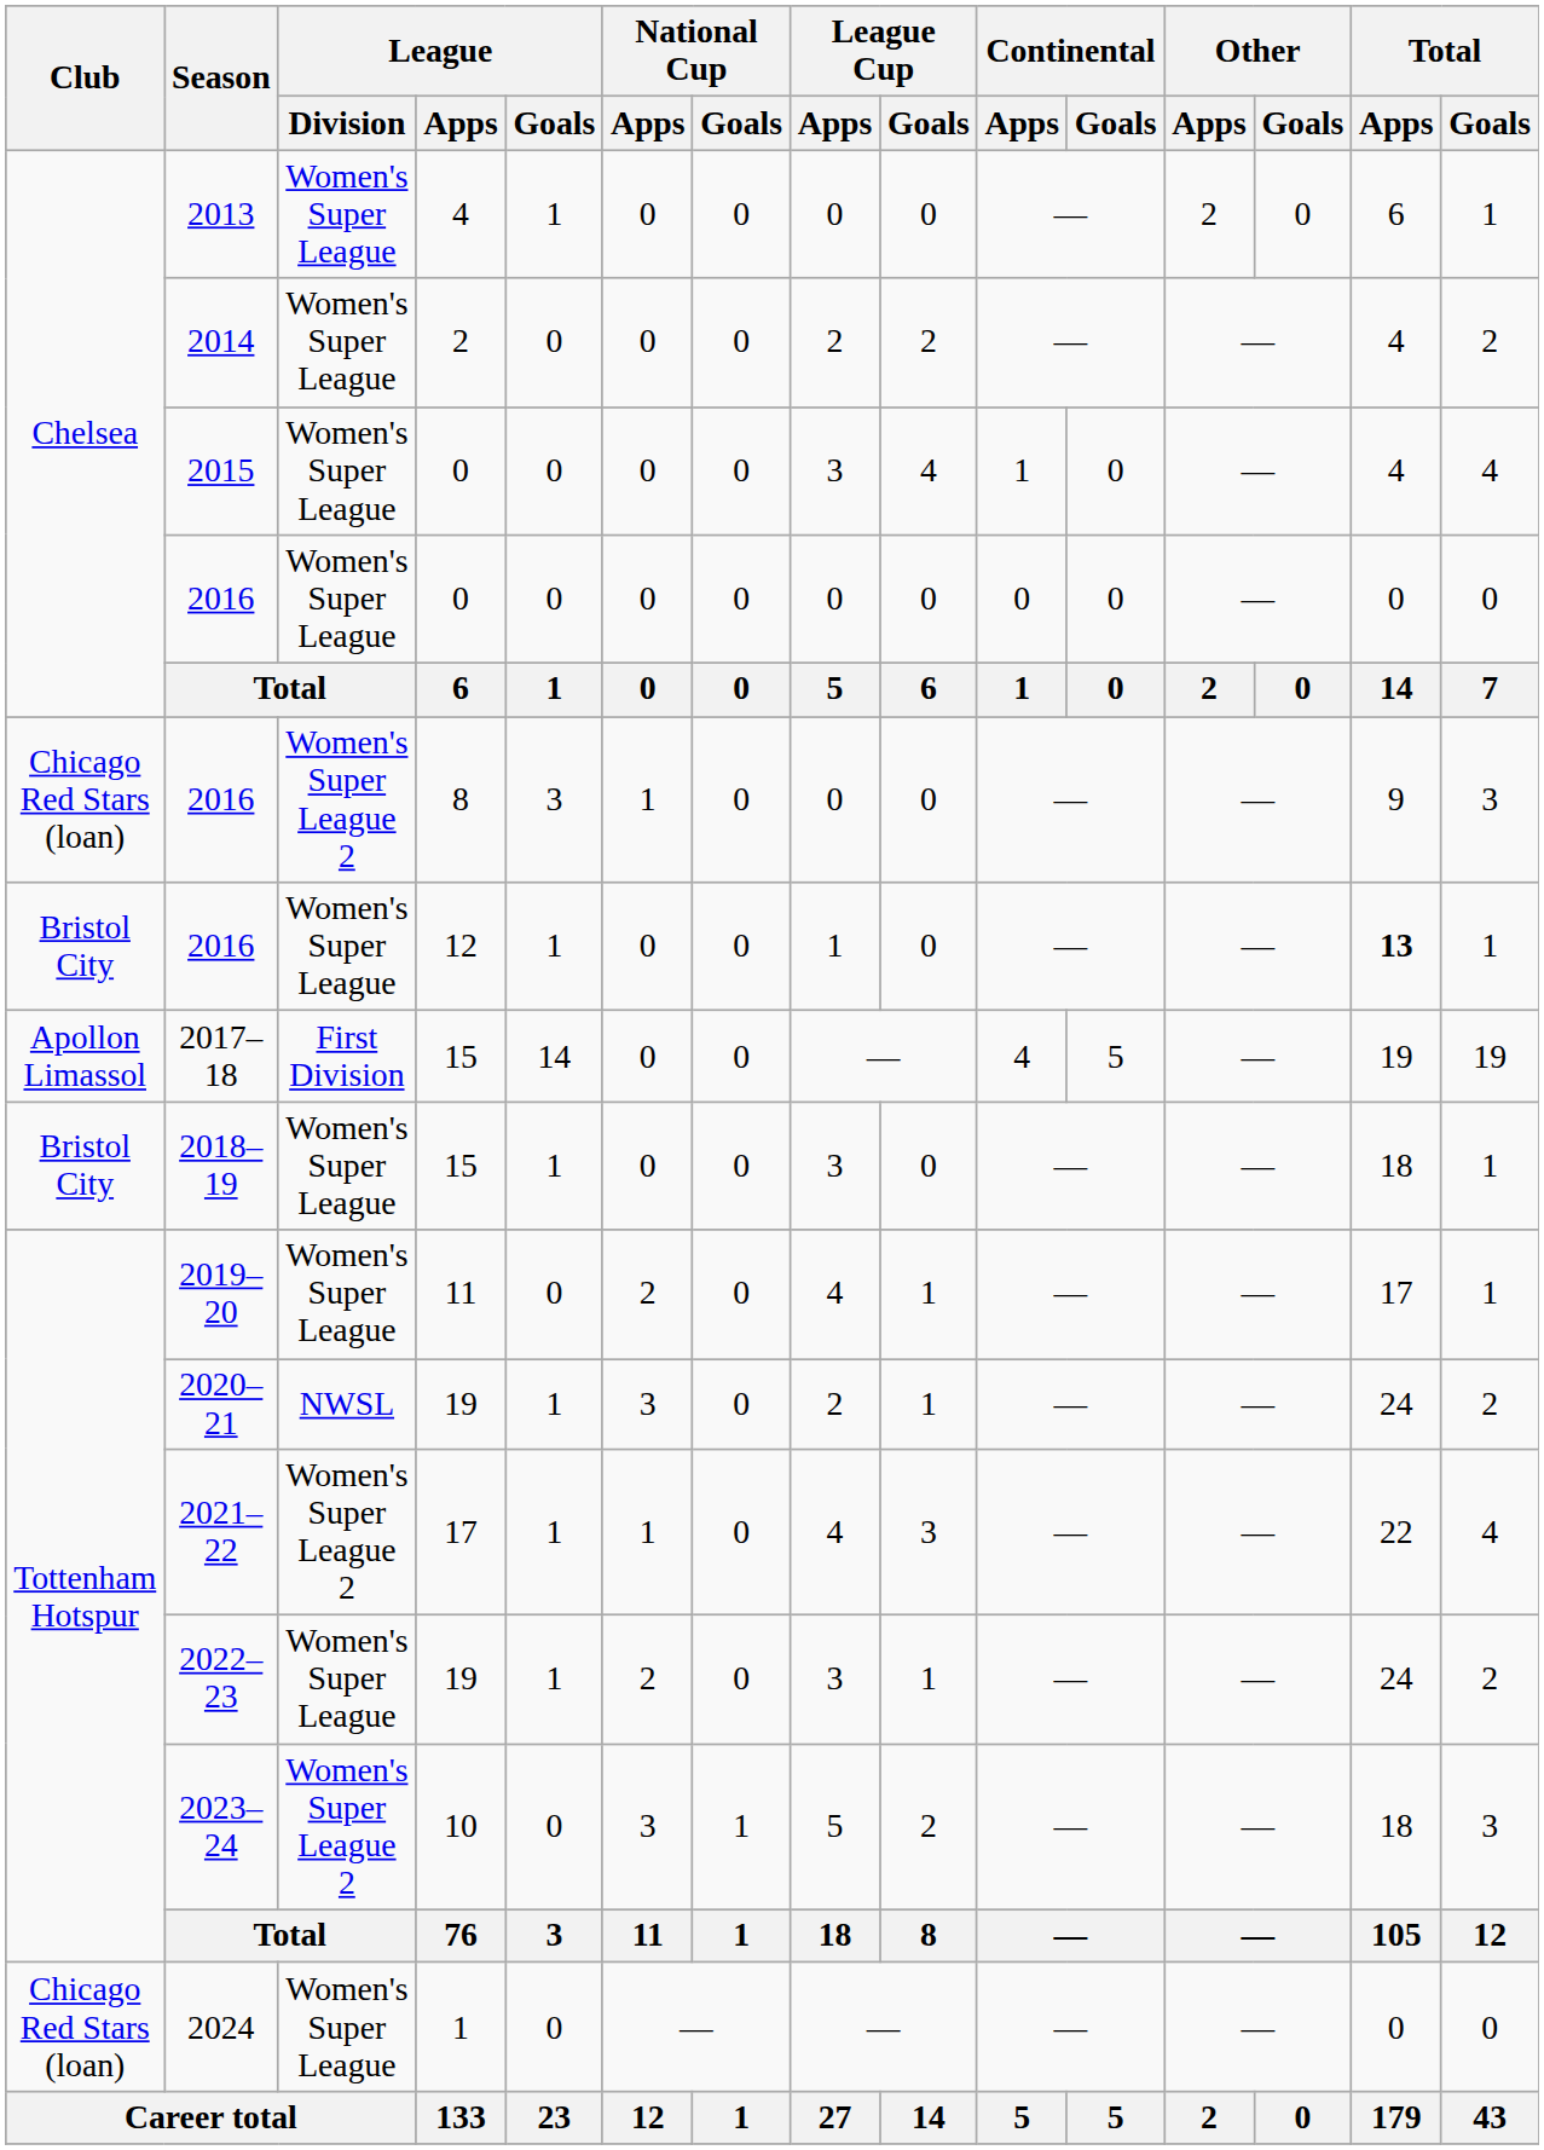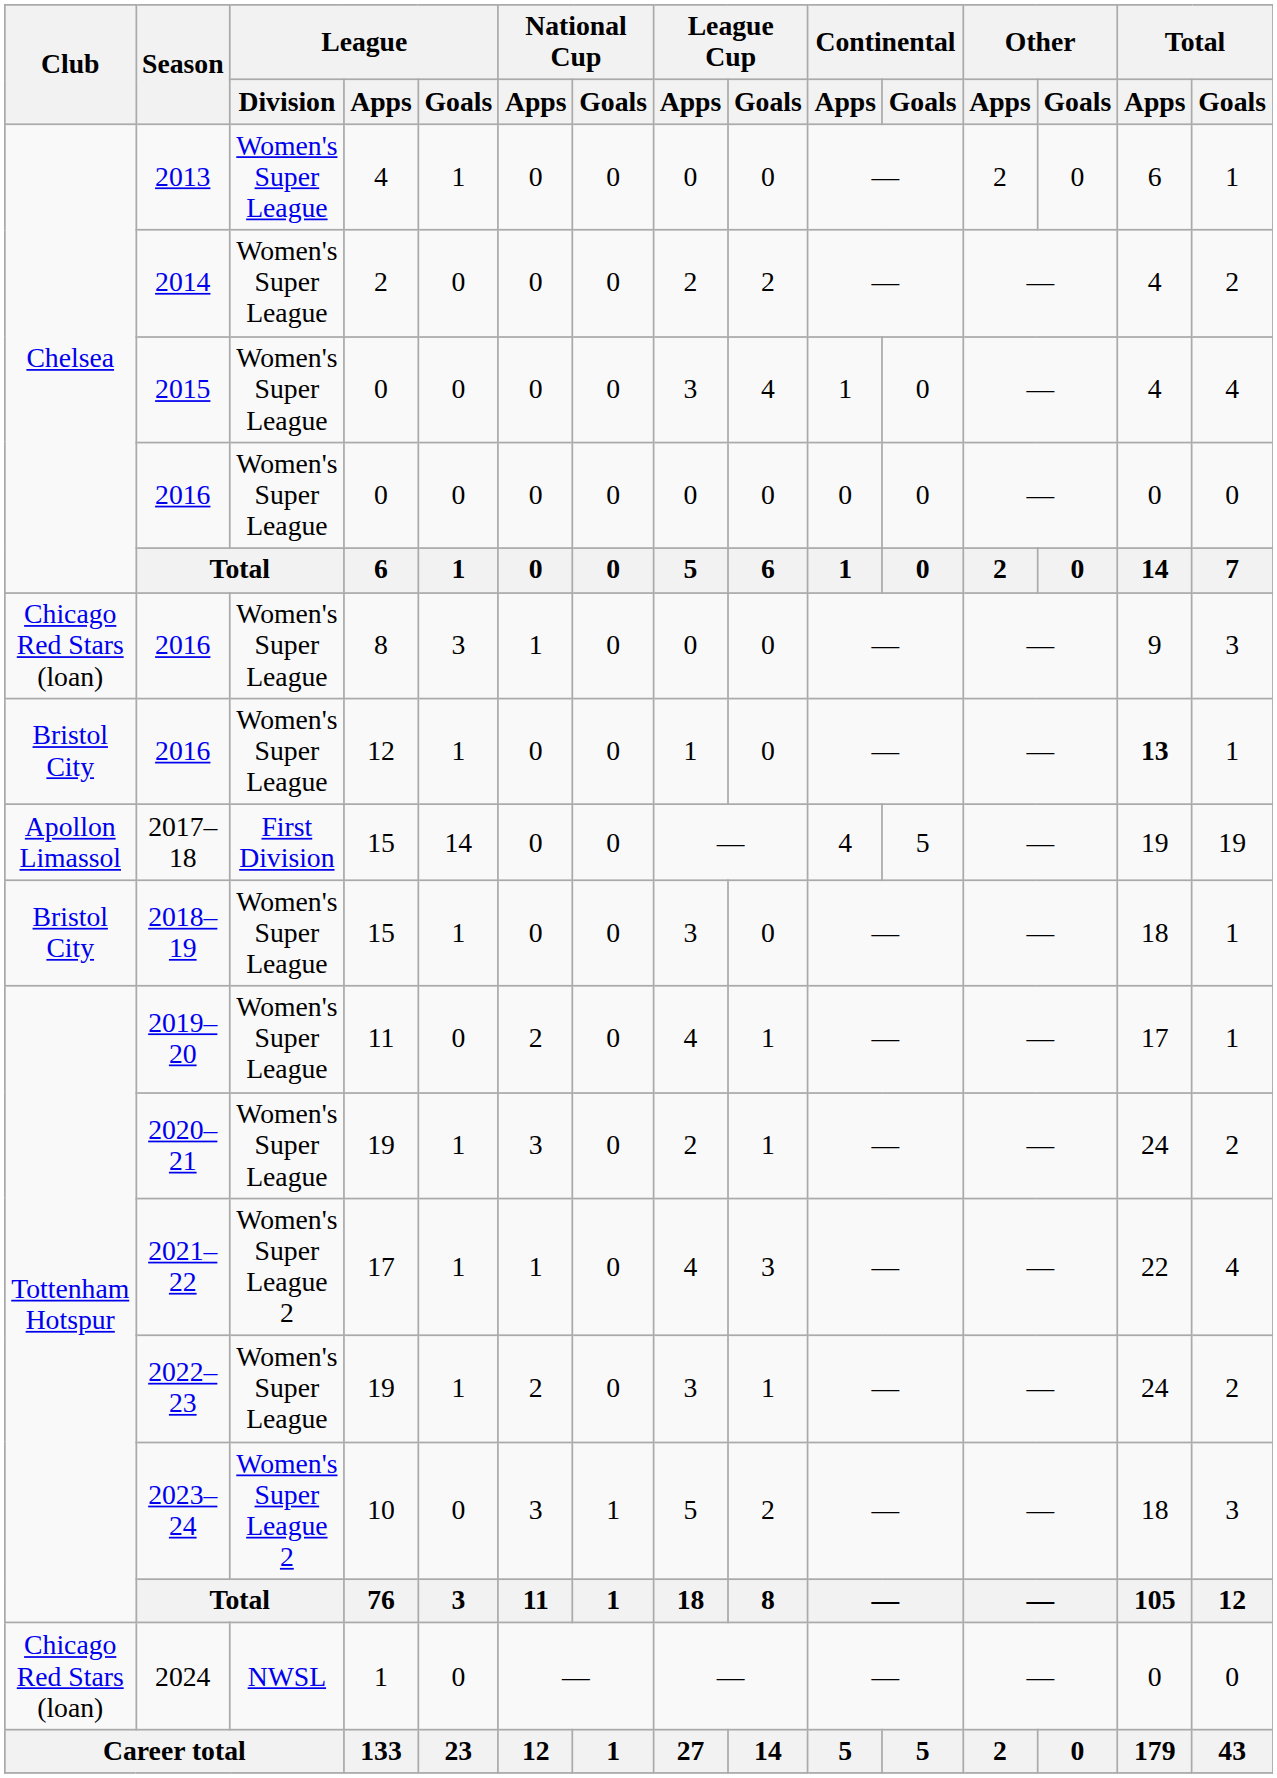2016 / 8 | League / Division: Women's Super League 2 -> Women's Super League
2020–21 | League / Division: NWSL -> Women's Super League
2024 | League / Division: Women's Super League -> NWSL
